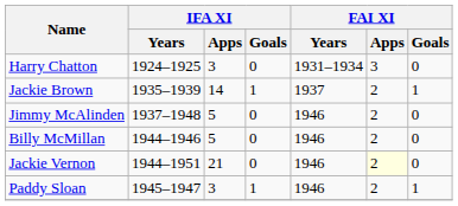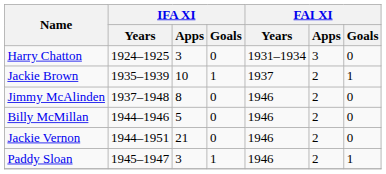Jackie Brown | IFA XI / Apps: 14 -> 10
Jimmy McAlinden | IFA XI / Apps: 5 -> 8
Jackie Vernon | FAI XI / Apps: lightyellow background -> no background
